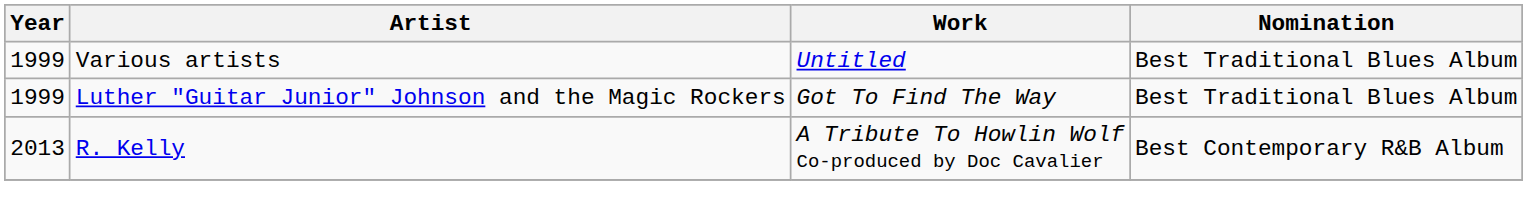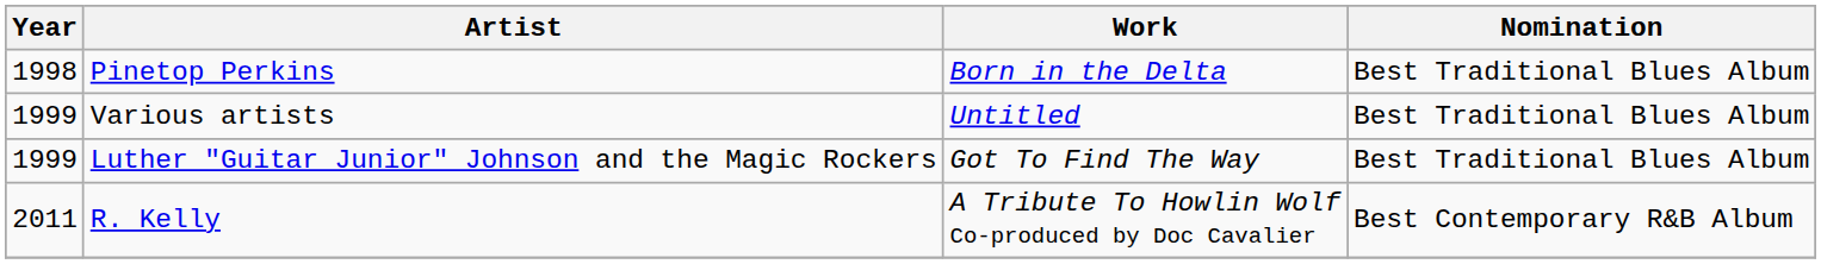+ row: 1998 | Pinetop Perkins | Born in the Delta | Best Traditional Blues Album
R. Kelly | Year: 2013 -> 2011
